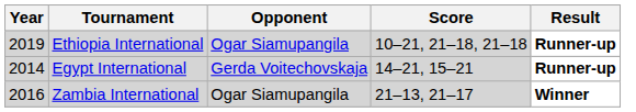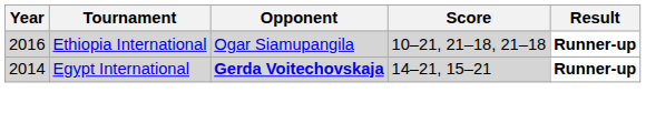Ethiopia International | Year: 2019 -> 2016
Egypt International | Opponent: normal -> bold
- row: 2016 | Zambia International | Ogar Siamupangila | 21–13, 21–17 | Winner
